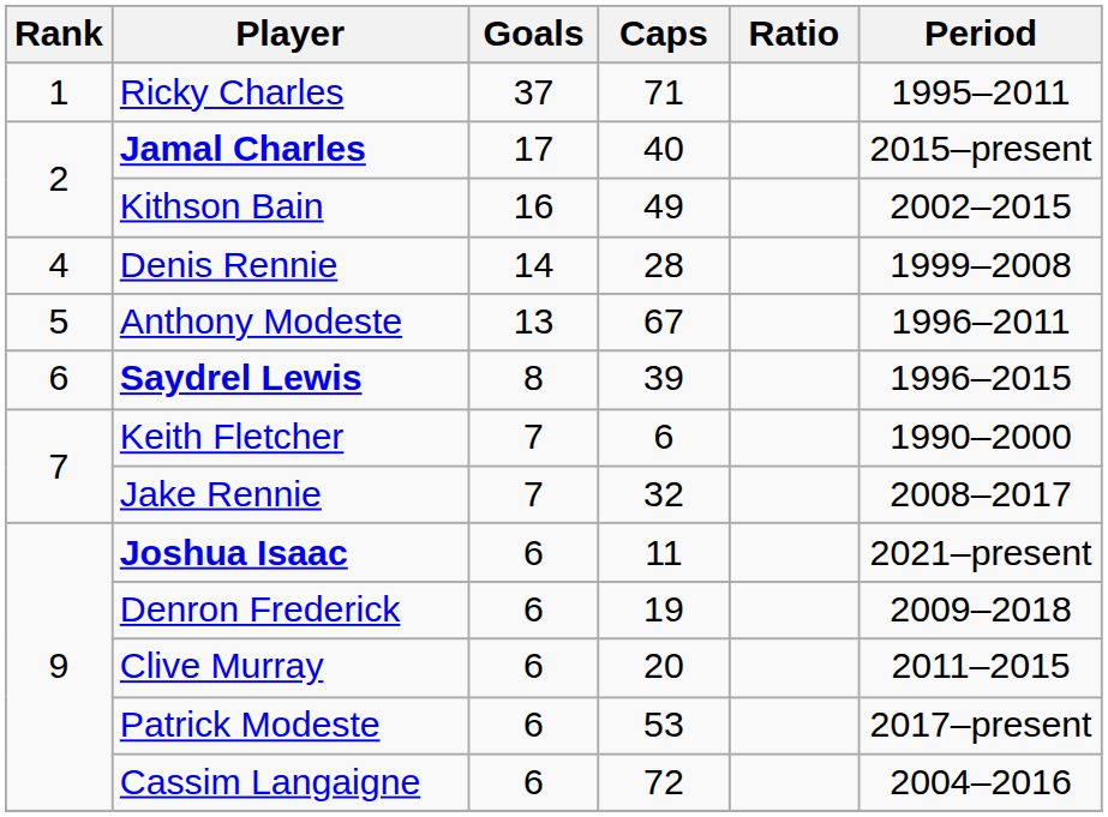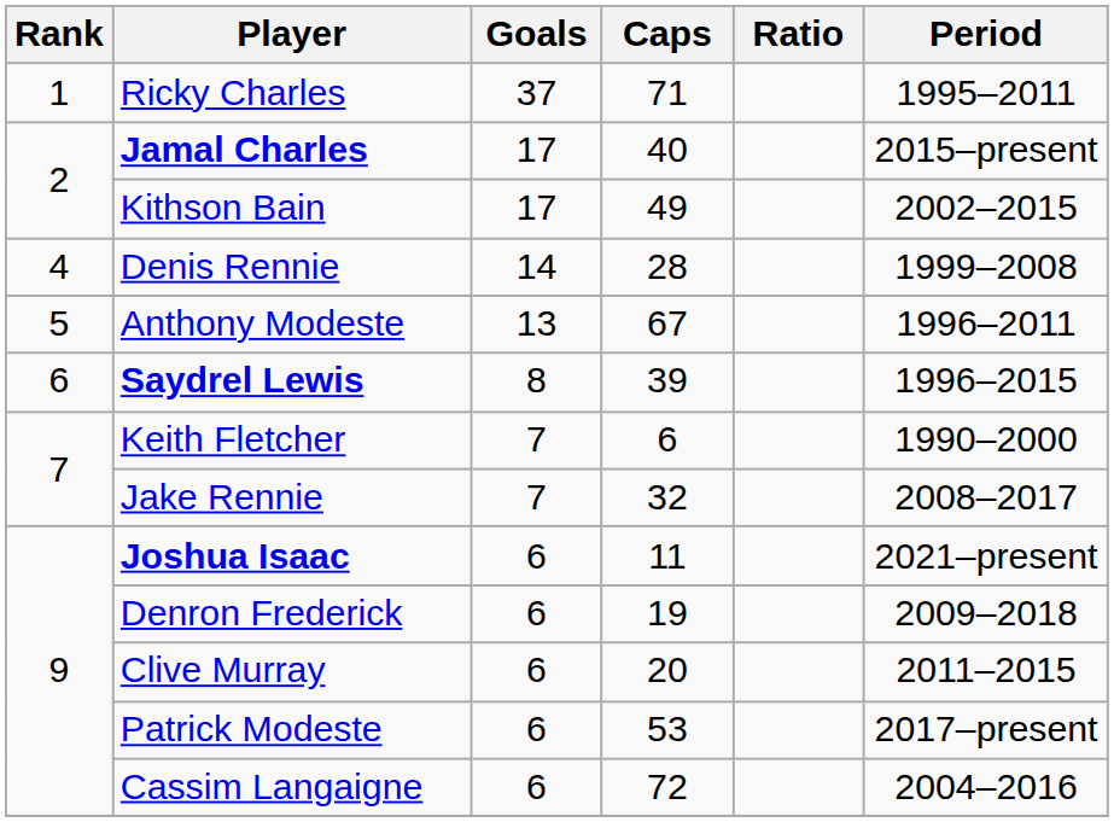Kithson Bain | Goals: 16 -> 17
